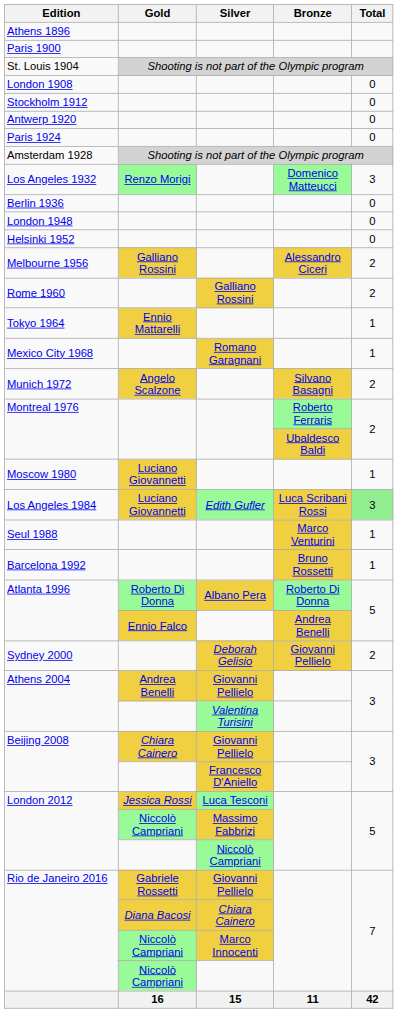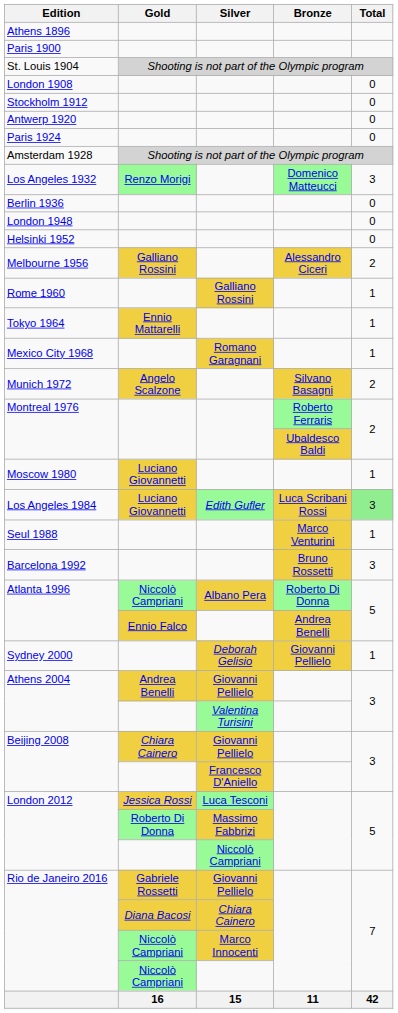Rome 1960 | Total: 2 -> 1
Barcelona 1992 | Total: 1 -> 3
Atlanta 1996 / Albano Pera | Gold: Roberto Di Donna -> Niccolò Campriani
Sydney 2000 | Total: 2 -> 1
London 2012 / Massimo Fabbrizi | Gold: Niccolò Campriani -> Roberto Di Donna
